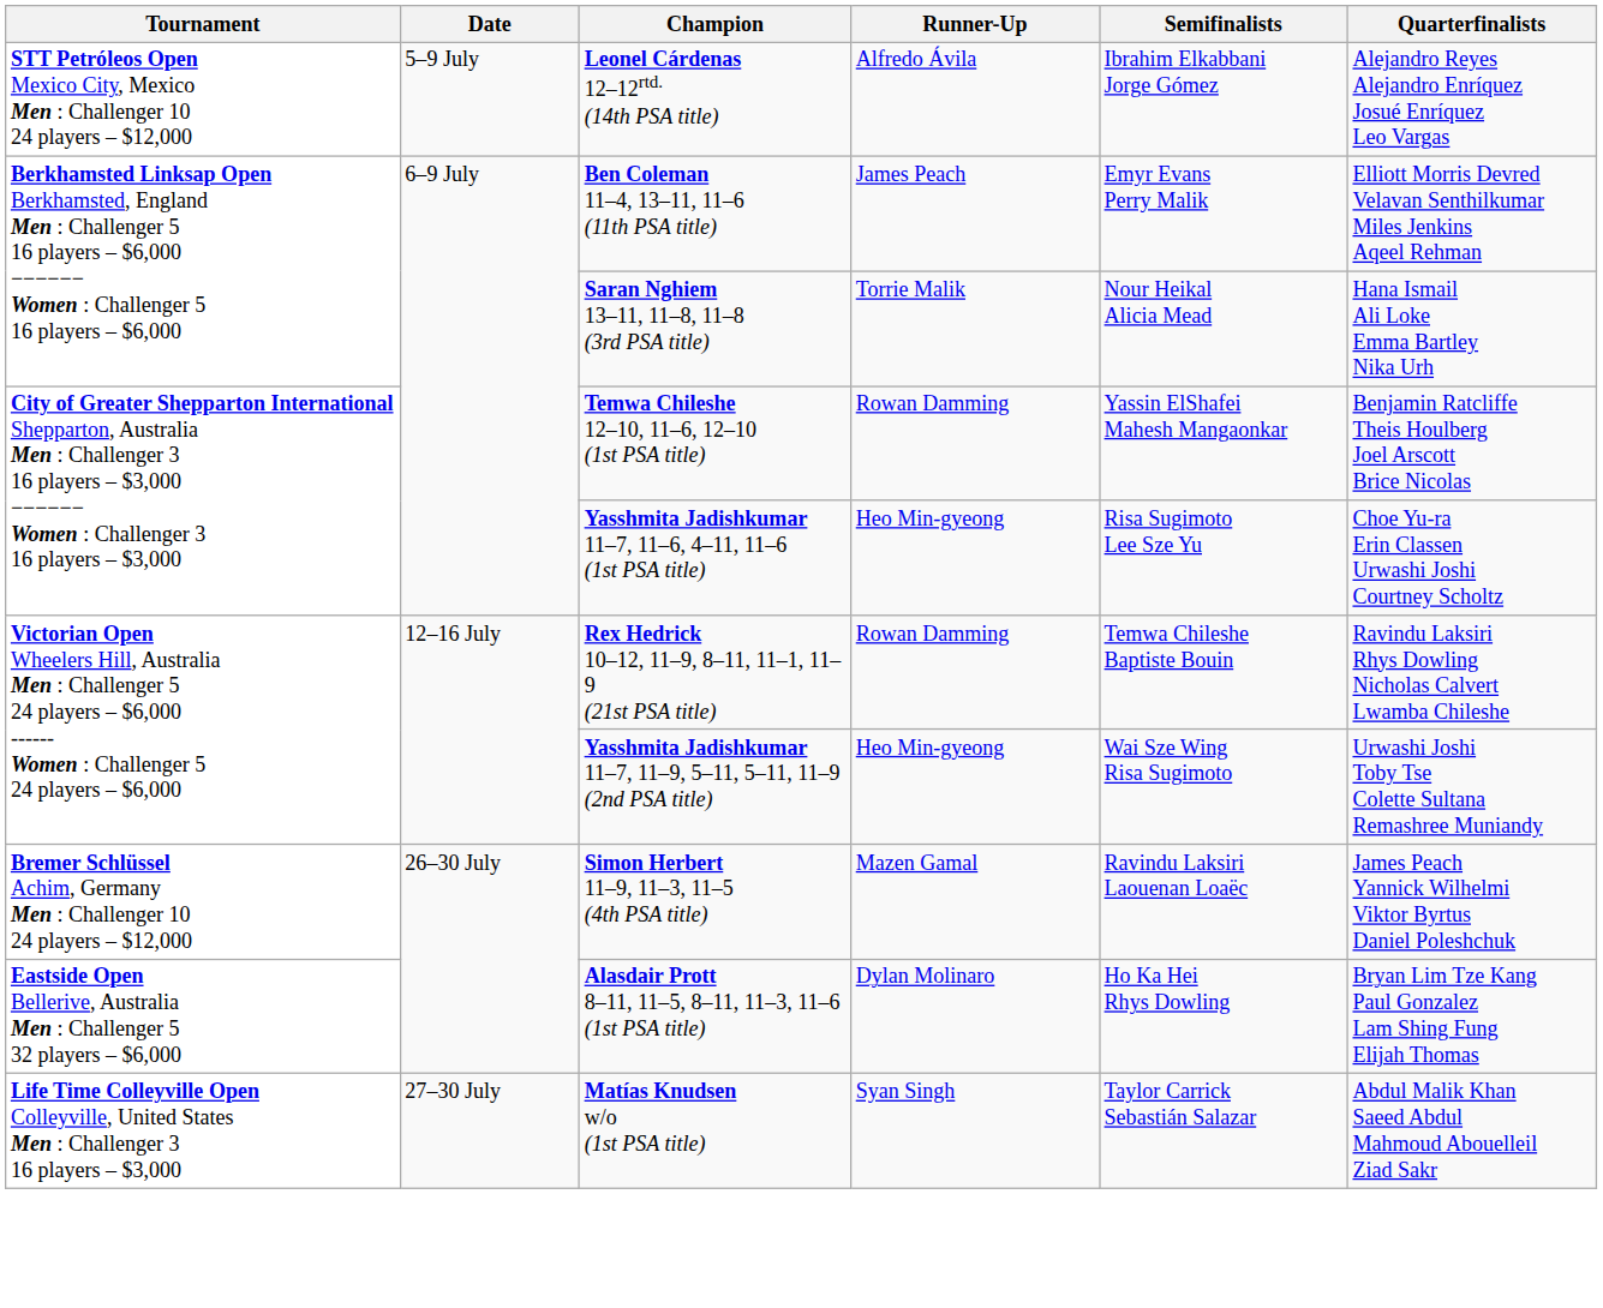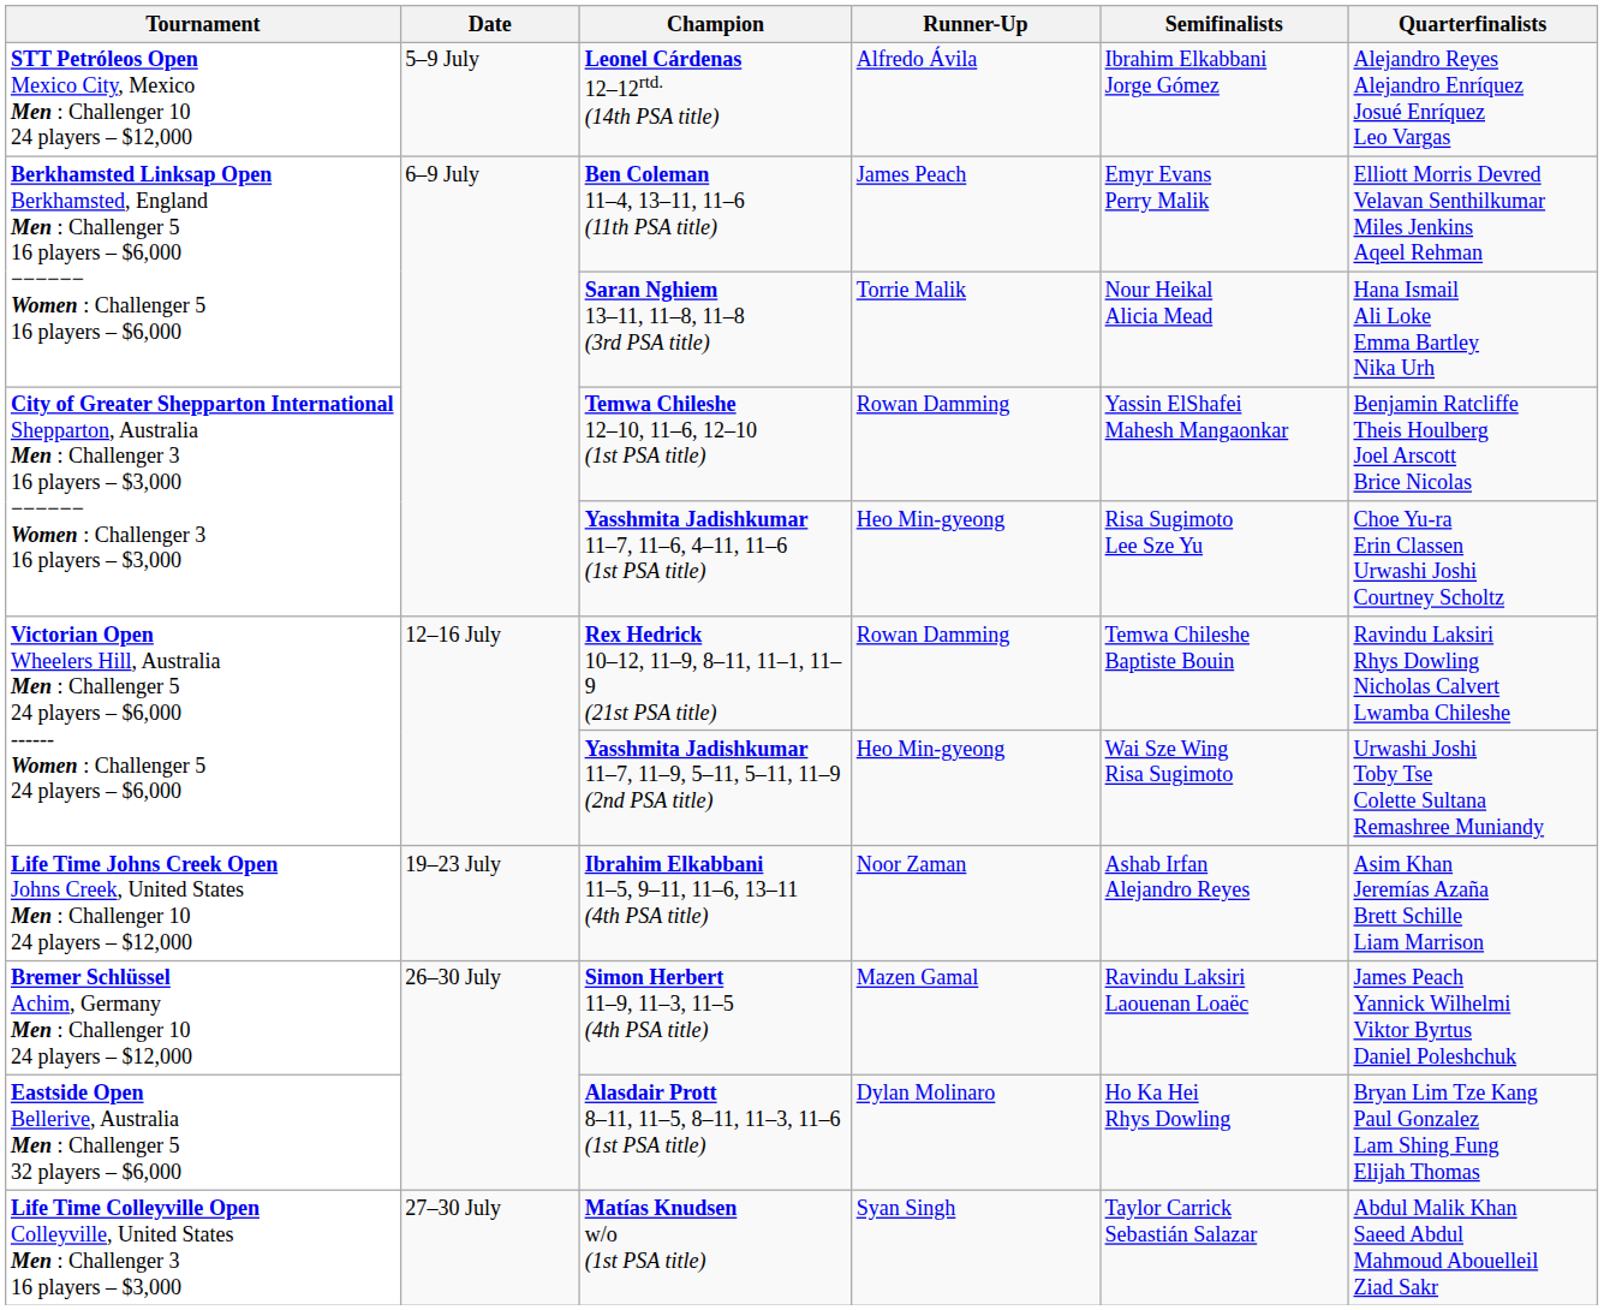+ row: Life Time Johns Creek Open Johns Creek, United States Men : Challenger 10 24 players – $12,000 | 19–23 July | Ibrahim Elkabbani 11–5, 9–11, 11–6, 13–11 (4th PSA title) | Noor Zaman | Ashab Irfan Alejandro Reyes | Asim Khan Jeremías Azaña Brett Schille Liam Marrison
